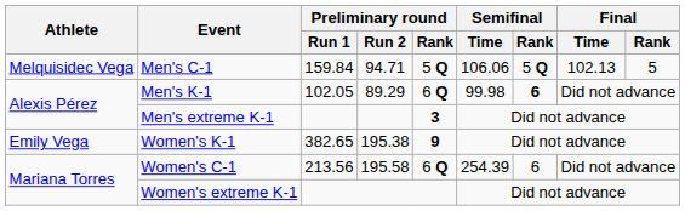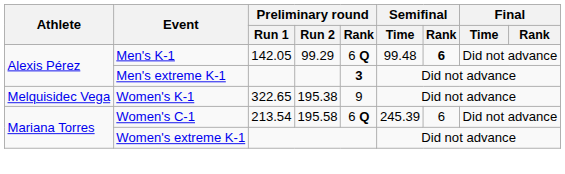- row: Melquisidec Vega | Men's C-1 | 159.84 | 94.71 | 5 Q | 106.06 | 5 Q | 102.13 | 5
Men's K-1 | Preliminary round / Run 1: 102.05 -> 142.05
Men's K-1 | Preliminary round / Run 2: 89.29 -> 99.29
Men's K-1 | Semifinal / Time: 99.98 -> 99.48
Women's K-1 | Athlete: Emily Vega -> Melquisidec Vega
Women's K-1 | Preliminary round / Run 1: 382.65 -> 322.65
Women's K-1 | Preliminary round / Rank: bold -> normal
Women's C-1 | Preliminary round / Run 1: 213.56 -> 213.54
Women's C-1 | Semifinal / Time: 254.39 -> 245.39
